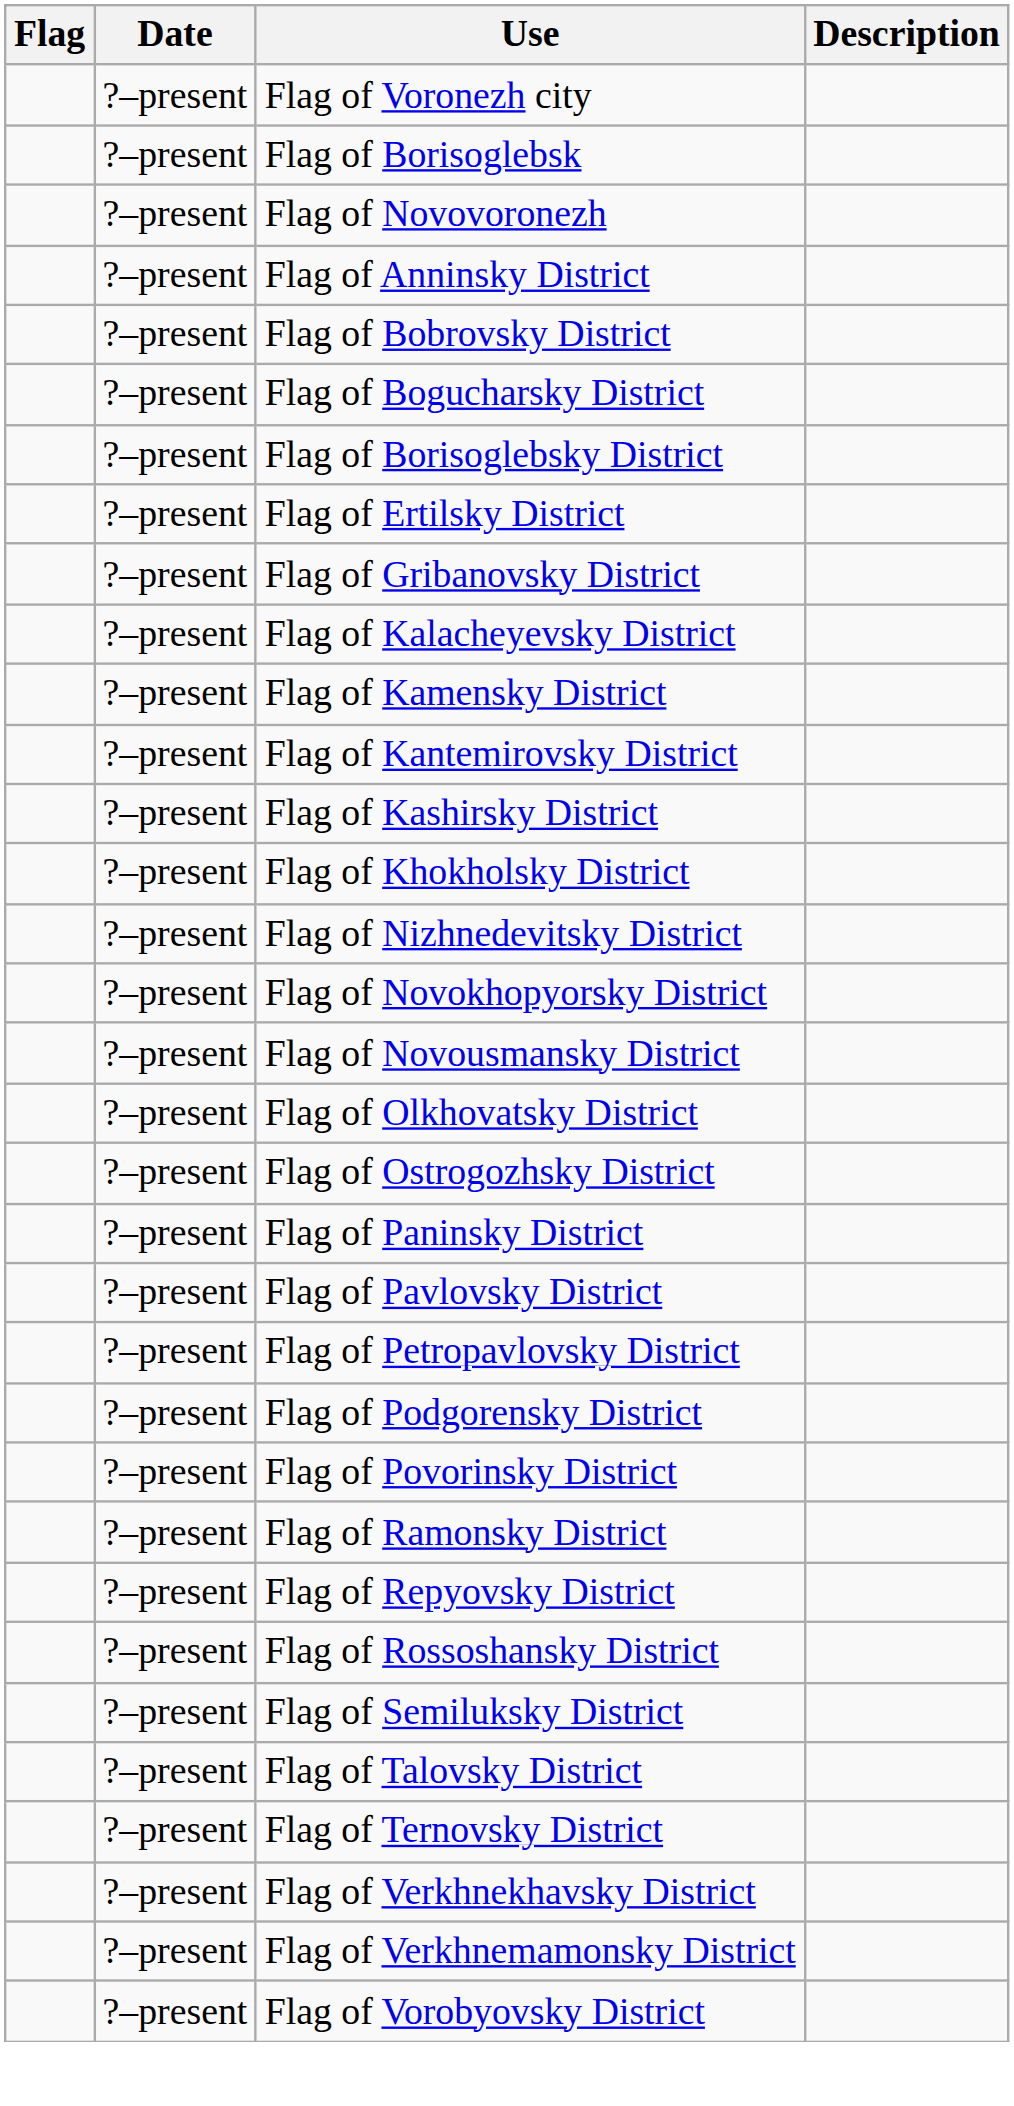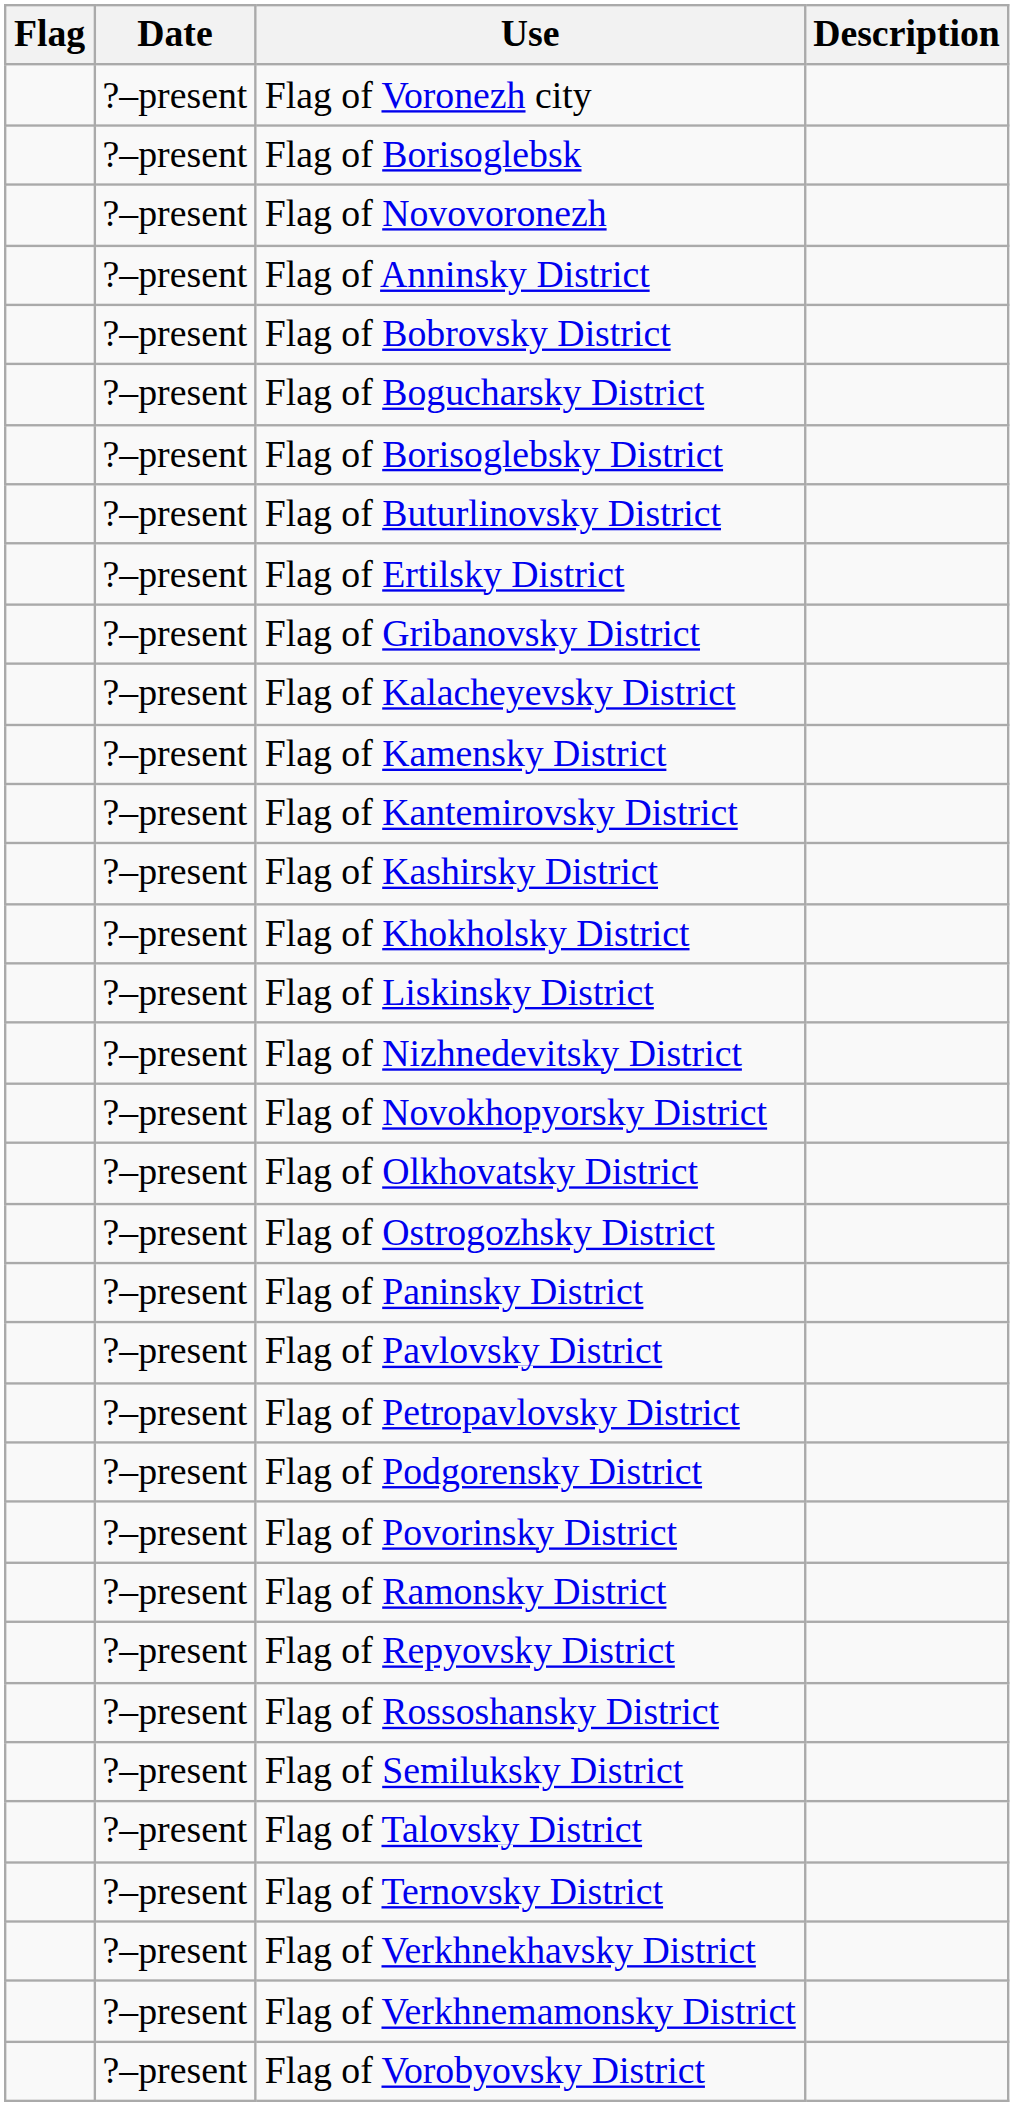+ row: ?–present | Flag of Buturlinovsky District
+ row: ?–present | Flag of Liskinsky District
- row: ?–present | Flag of Novousmansky District
